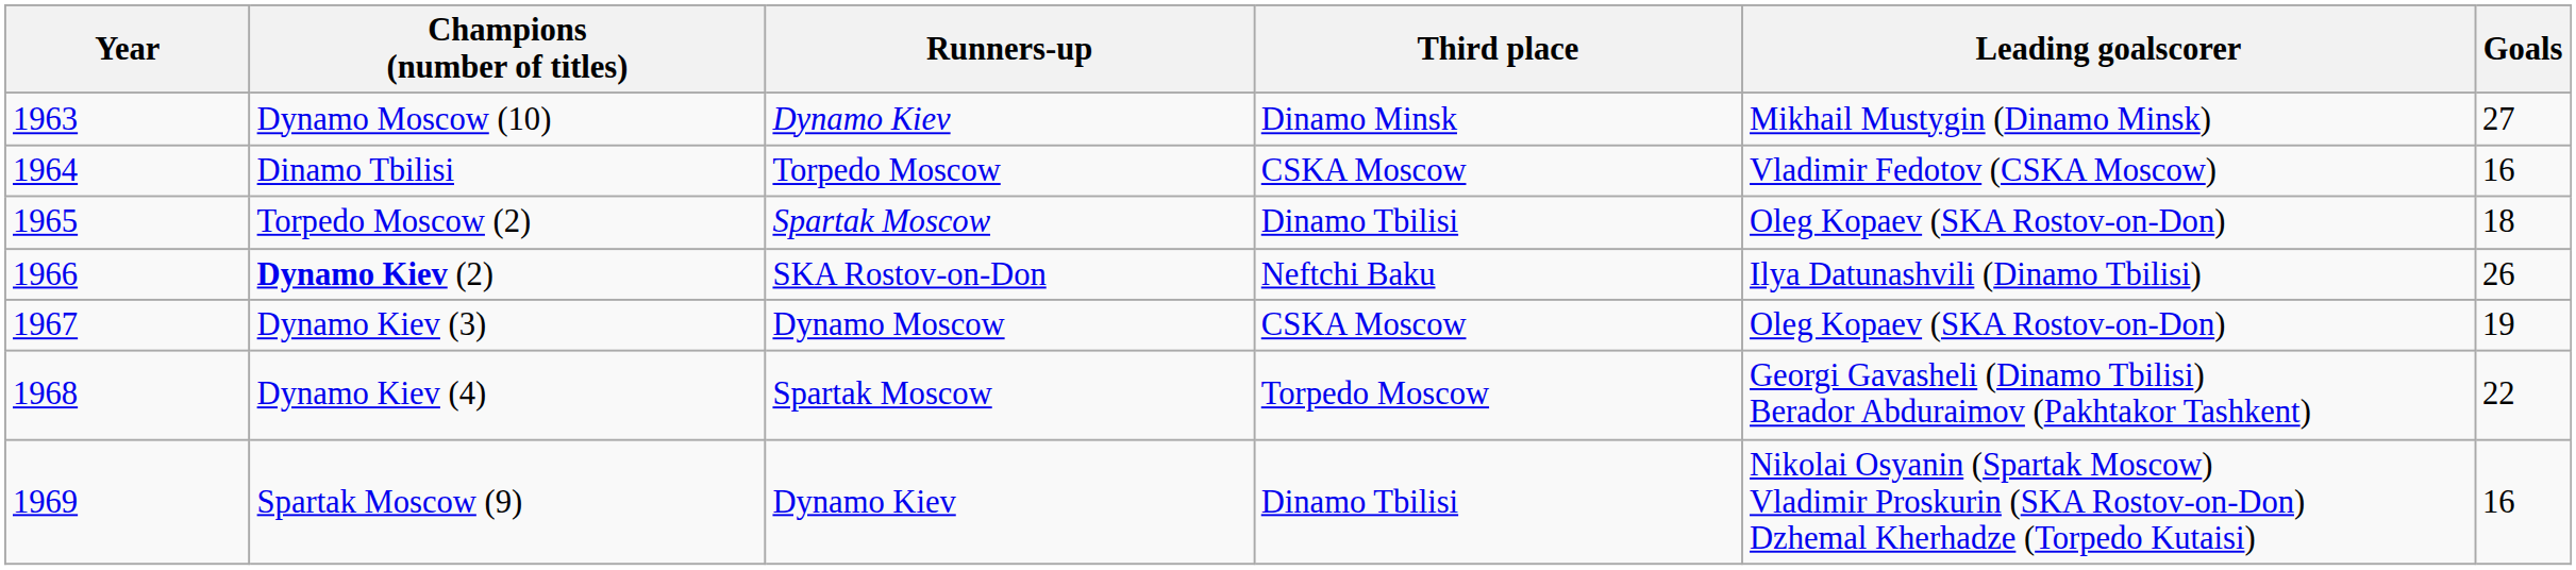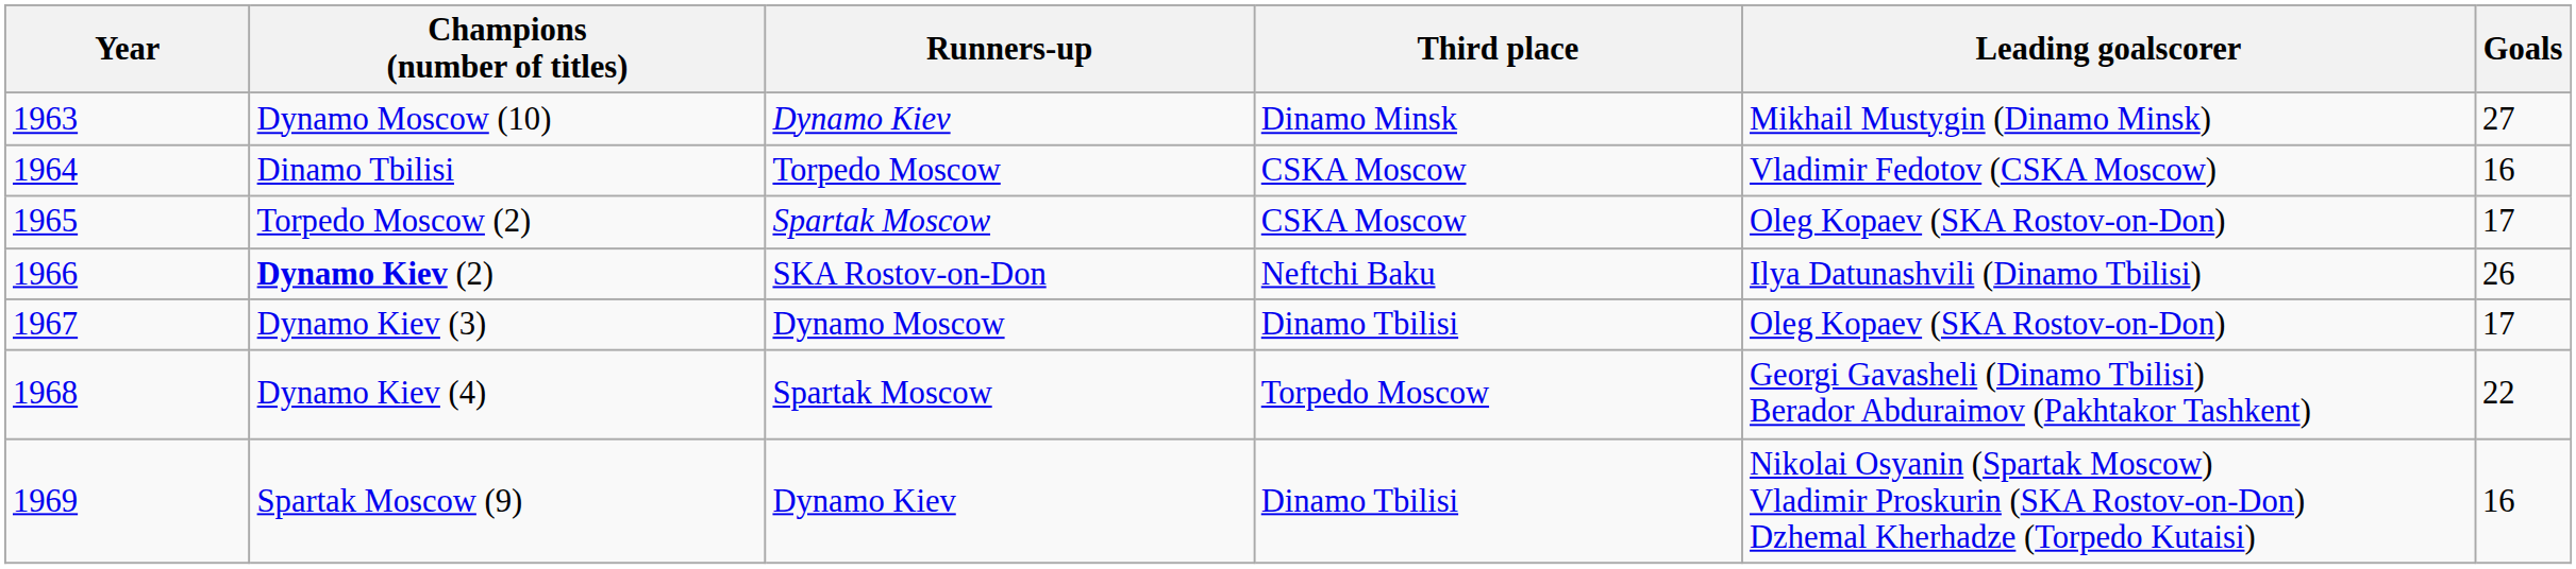Torpedo Moscow (2) | Third place: Dinamo Tbilisi -> CSKA Moscow
Torpedo Moscow (2) | Goals: 18 -> 17
Dynamo Kiev (3) | Third place: CSKA Moscow -> Dinamo Tbilisi
Dynamo Kiev (3) | Goals: 19 -> 17
